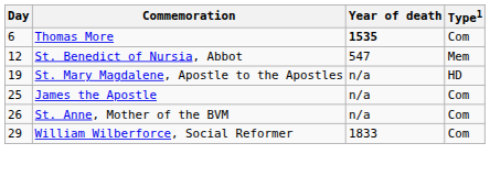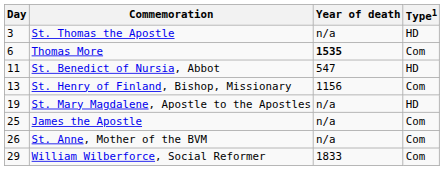+ row: 3 | St. Thomas the Apostle | n/a | HD
St. Benedict of Nursia, Abbot | Day: 12 -> 11
St. Benedict of Nursia, Abbot | Type1: Mem -> HD
+ row: 13 | St. Henry of Finland, Bishop, Missionary | 1156 | Com
